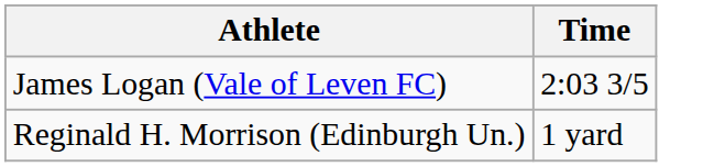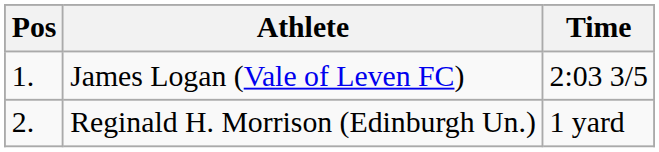+ column: Pos | 1. | 2.
